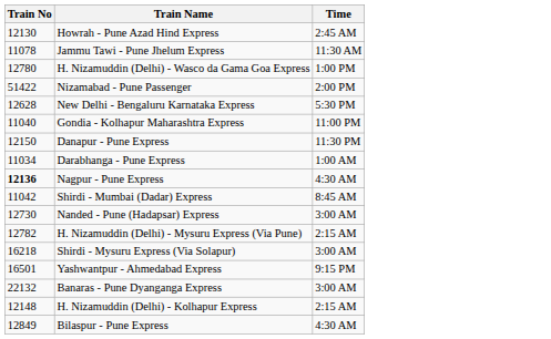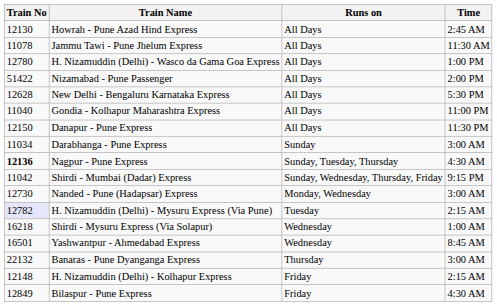+ column: Runs on | All Days | All Days | All Days | All Days | All Days | All Days | All Days | Sunday | Sunday, Tuesday, Thursday | Sunday, Wednesday, Thursday, Friday | Monday, Wednesday | Tuesday | Wednesday | Wednesday | Thursday | Friday | Friday
Darabhanga - Pune Express | Time: 1:00 AM -> 3:00 AM
Shirdi - Mumbai (Dadar) Express | Time: 8:45 AM -> 9:15 PM
H. Nizamuddin (Delhi) - Mysuru Express (Via Pune) | Train No: no background -> lavender background
Shirdi - Mysuru Express (Via Solapur) | Time: 3:00 AM -> 1:00 AM
Yashwantpur - Ahmedabad Express | Time: 9:15 PM -> 8:45 AM
